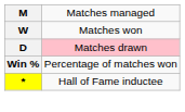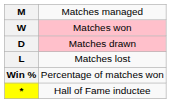W | column 2: no background -> pink background
+ row: L | Matches lost
